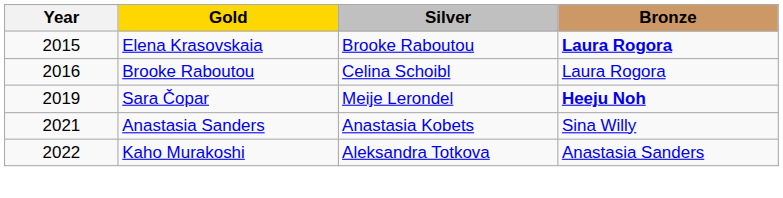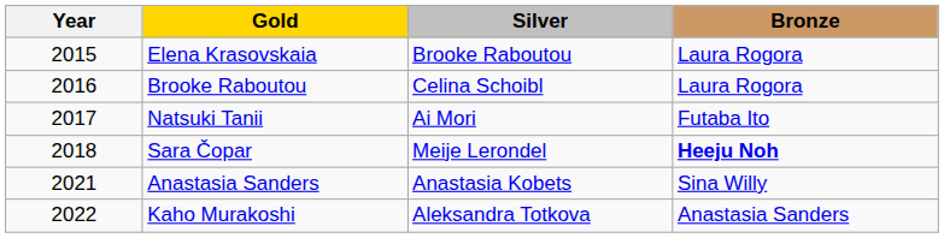Elena Krasovskaia | Bronze: bold -> normal
+ row: 2017 | Natsuki Tanii | Ai Mori | Futaba Ito
Sara Čopar | Year: 2019 -> 2018
